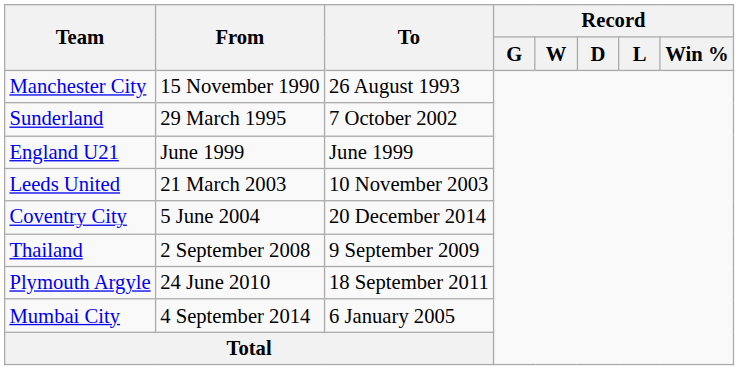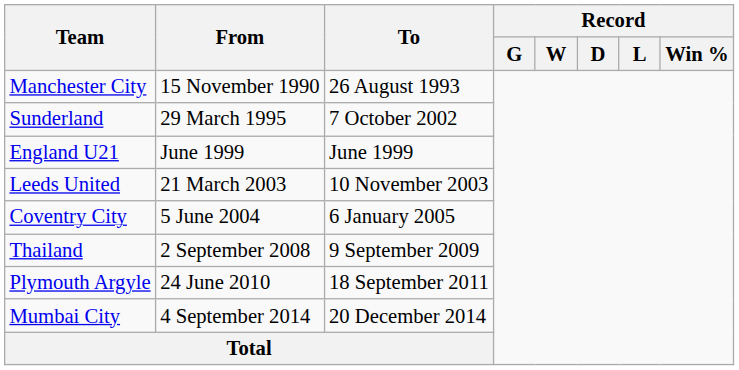Coventry City | To: 20 December 2014 -> 6 January 2005
Mumbai City | To: 6 January 2005 -> 20 December 2014
